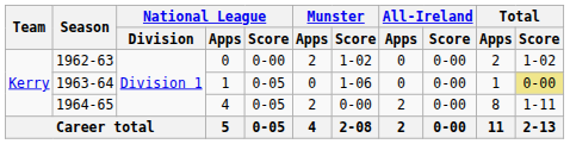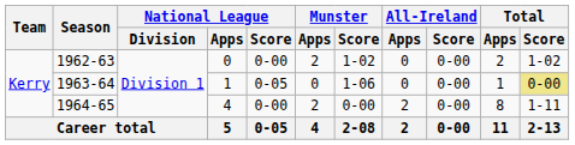1964-65 | National League / Score: 0-05 -> 0-00
